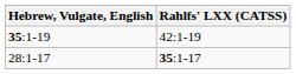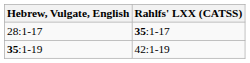rows swapped: 35:1-19 <-> 28:1-17
